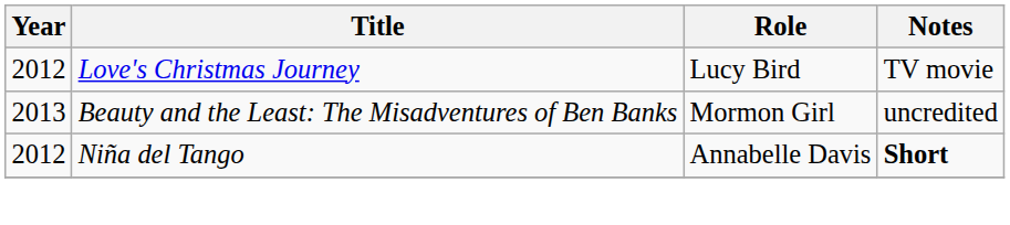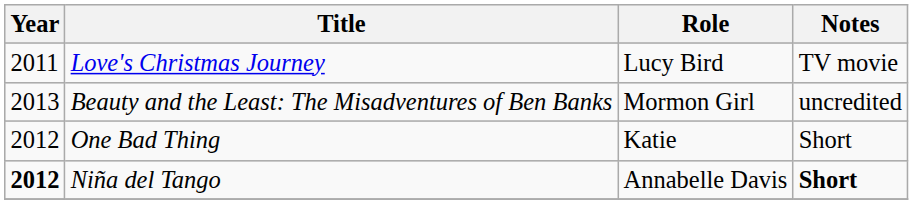Love's Christmas Journey | Year: 2012 -> 2011
+ row: 2012 | One Bad Thing | Katie | Short
Niña del Tango | Year: normal -> bold
